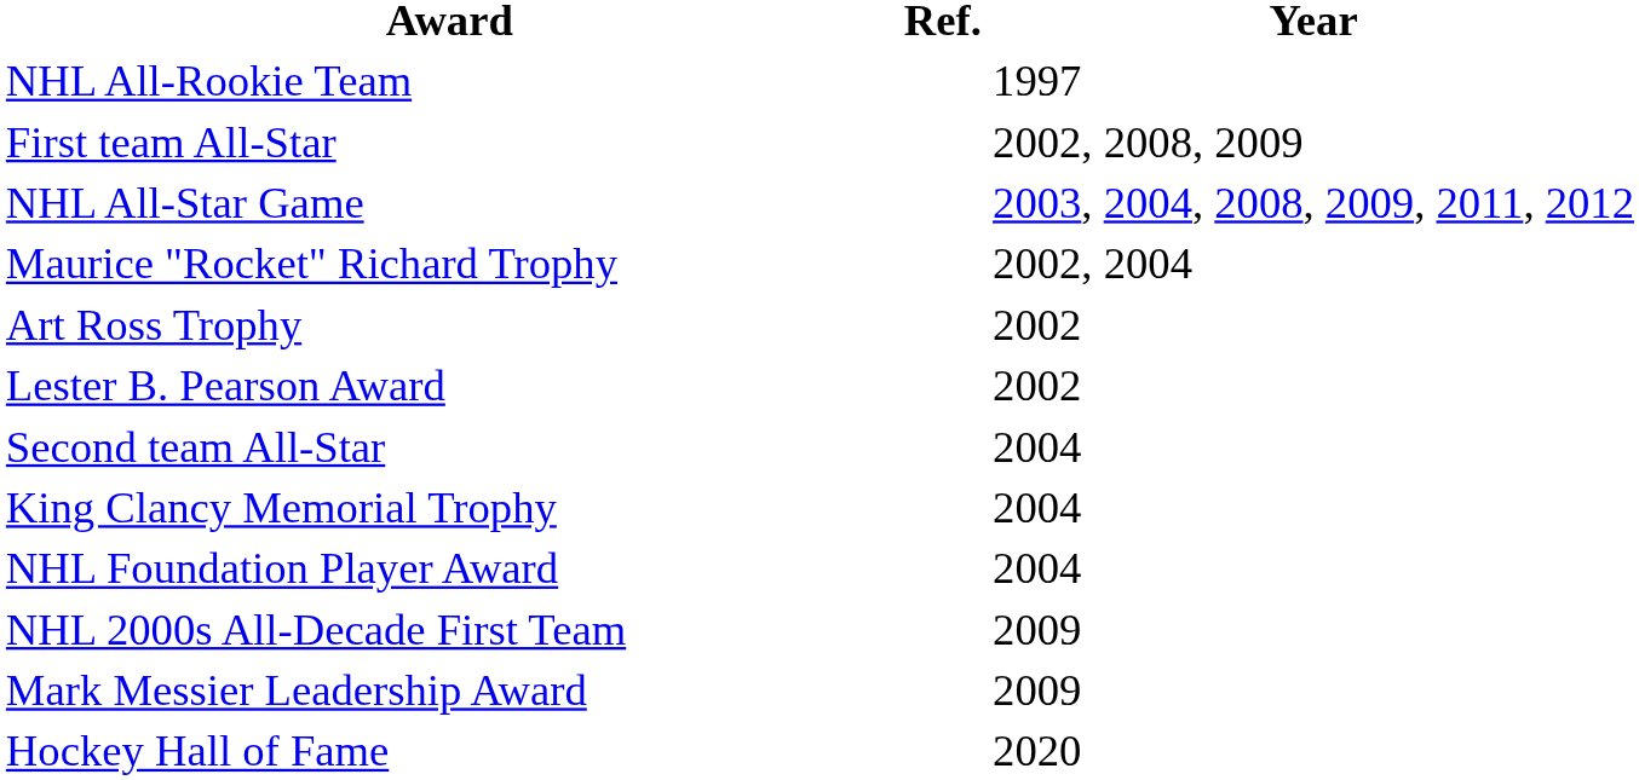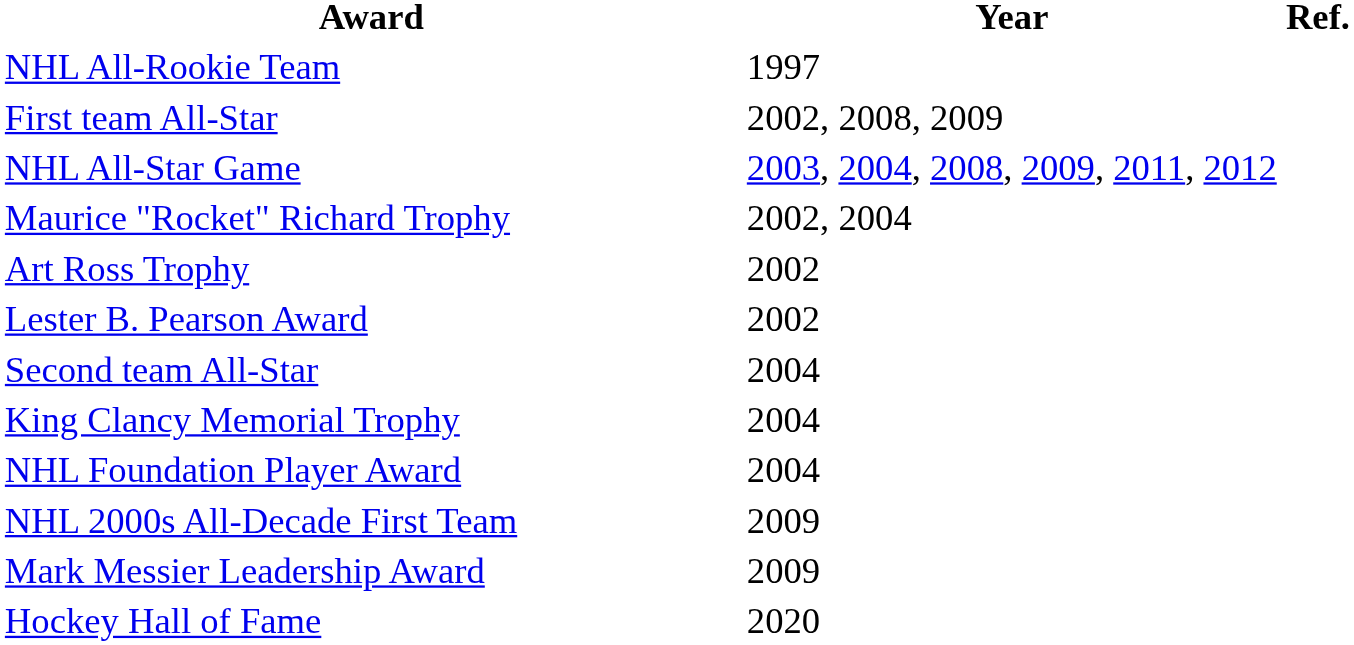columns swapped: Year <-> Ref.
